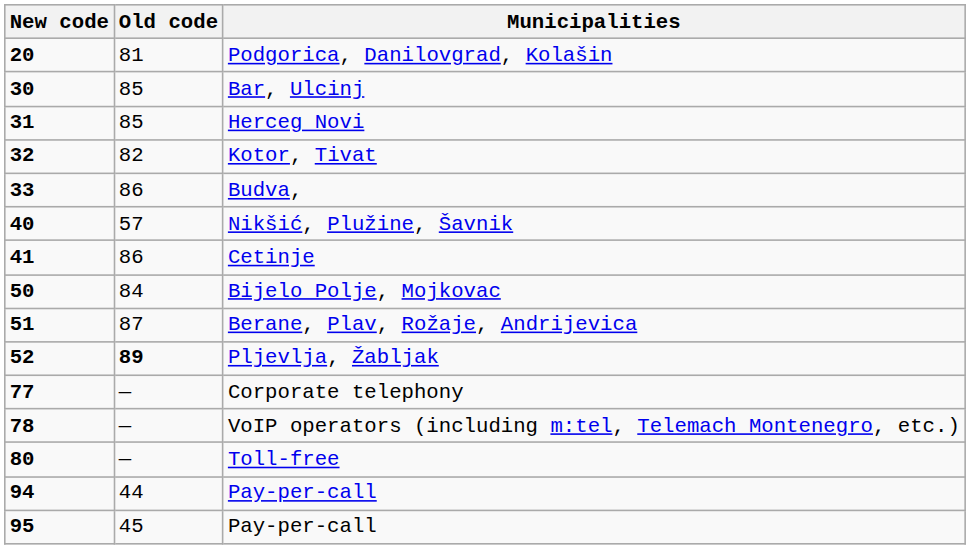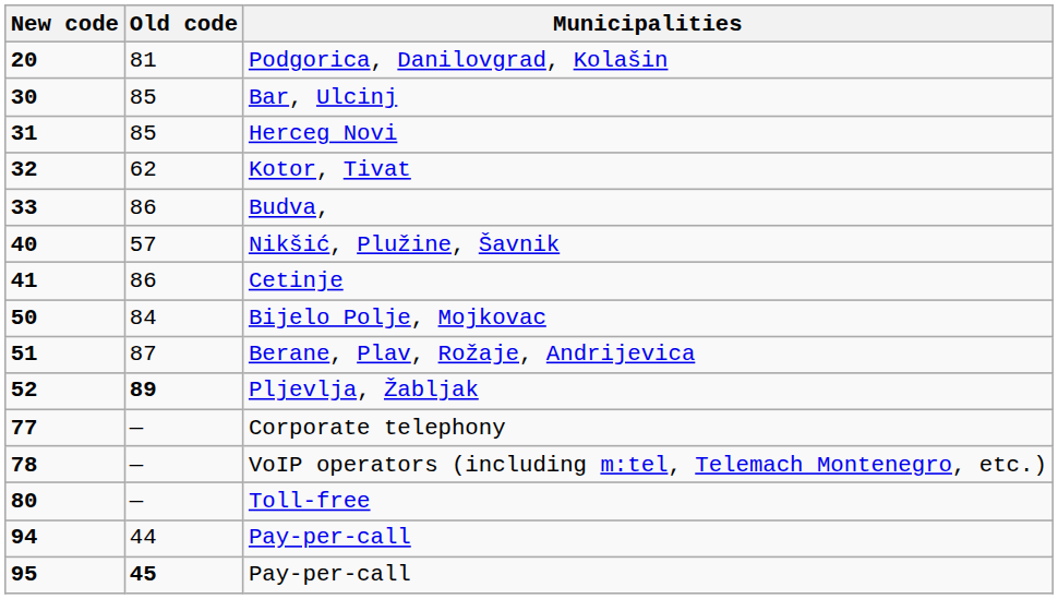Kotor, Tivat | Old code: 82 -> 62
95 / Pay-per-call | Old code: normal -> bold
